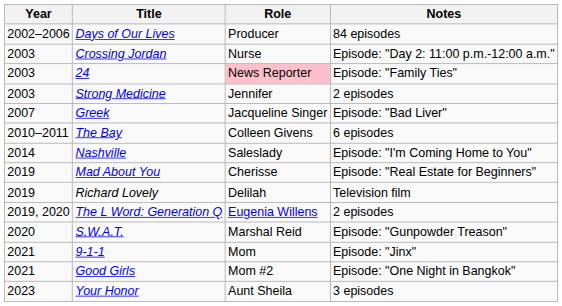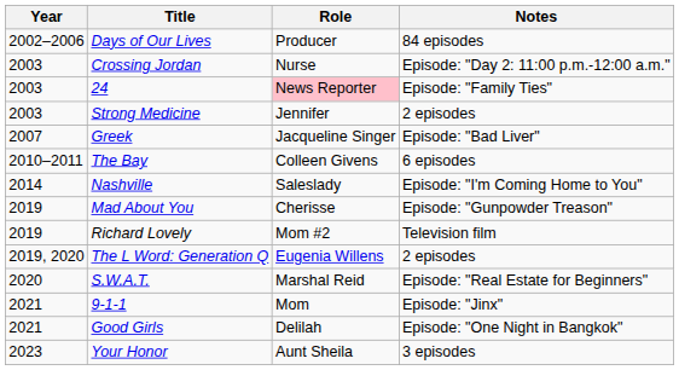Mad About You | Notes: Episode: "Real Estate for Beginners" -> Episode: "Gunpowder Treason"
Richard Lovely | Role: Delilah -> Mom #2
S.W.A.T. | Notes: Episode: "Gunpowder Treason" -> Episode: "Real Estate for Beginners"
Good Girls | Role: Mom #2 -> Delilah
